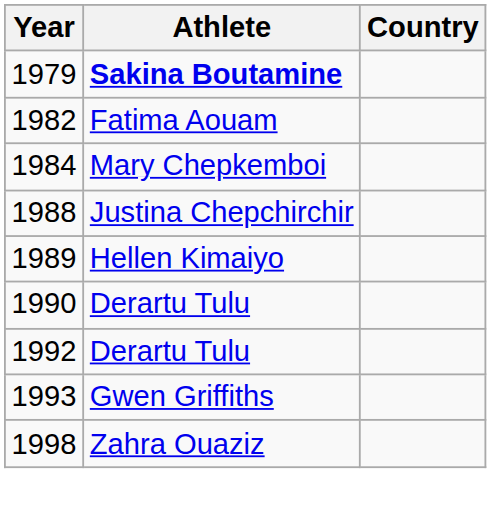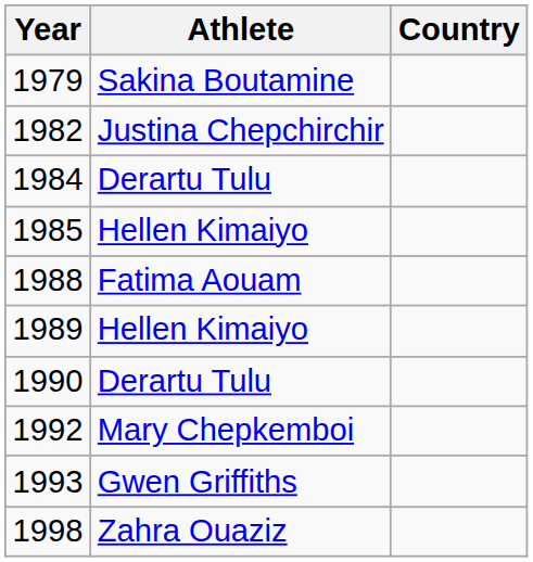1979 | Athlete: bold -> normal
1982 | Athlete: Fatima Aouam -> Justina Chepchirchir
1984 | Athlete: Mary Chepkemboi -> Derartu Tulu
+ row: 1985 | Hellen Kimaiyo
1988 | Athlete: Justina Chepchirchir -> Fatima Aouam
1992 | Athlete: Derartu Tulu -> Mary Chepkemboi
